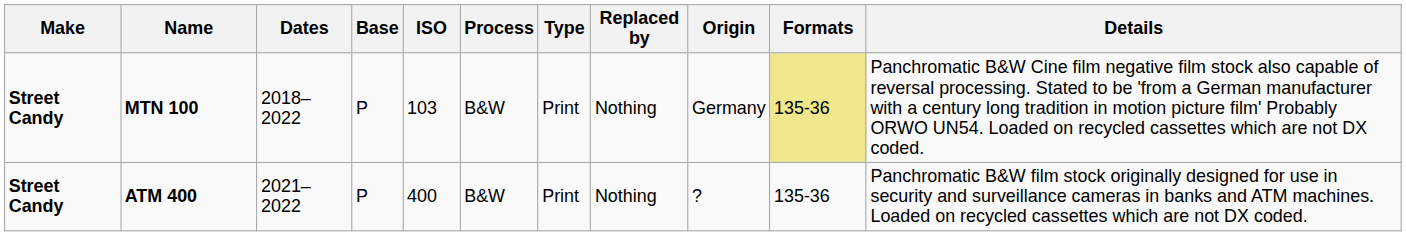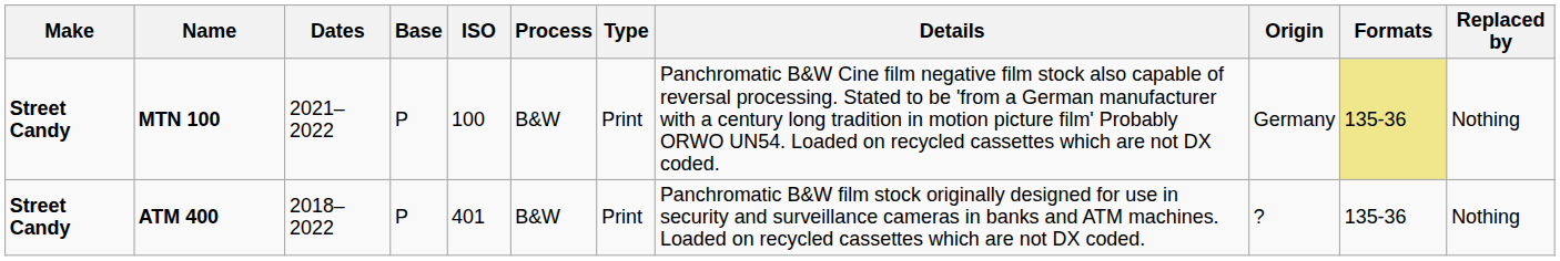columns swapped: Details <-> Replaced by
MTN 100 | Dates: 2018–2022 -> 2021–2022
MTN 100 | ISO: 103 -> 100
ATM 400 | Dates: 2021–2022 -> 2018–2022
ATM 400 | ISO: 400 -> 401
